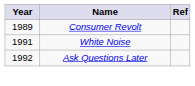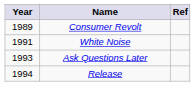Ask Questions Later | Year: 1992 -> 1993
+ row: 1994 | Release
